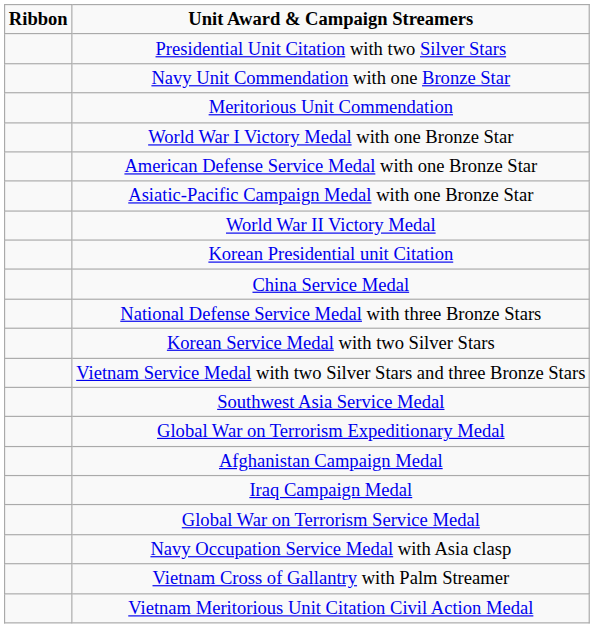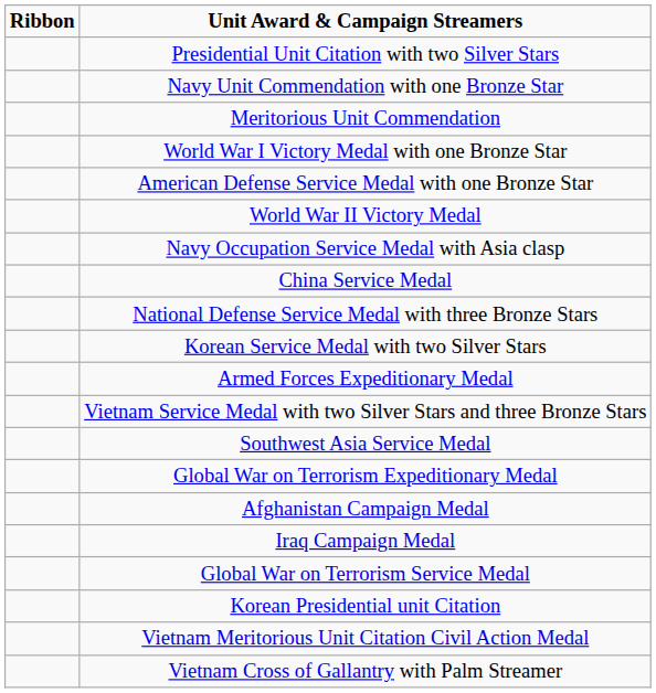- row: Asiatic-Pacific Campaign Medal with one Bronze Star
rows swapped: Navy Occupation Service Medal with Asia clasp <-> Korean Presidential unit Citation
+ row: Armed Forces Expeditionary Medal
rows swapped: Vietnam Cross of Gallantry with Palm Streamer <-> Vietnam Meritorious Unit Citation Civil Action Medal
